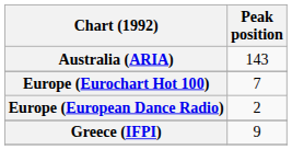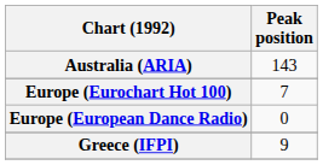Europe (European Dance Radio) | Peak position: 2 -> 0
